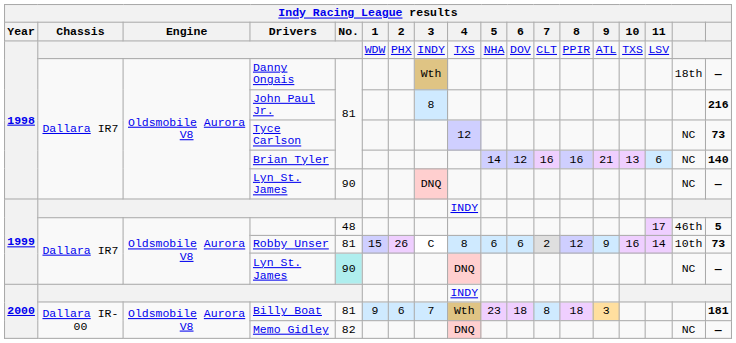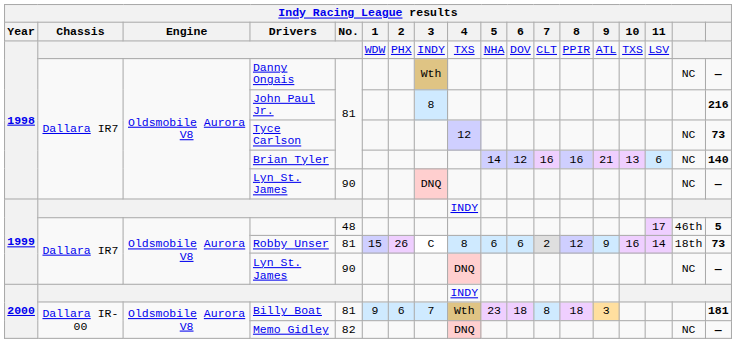Danny Ongais | column 17: 18th -> NC
Robby Unser | column 17: 10th -> 18th
1999 / Lyn St. James | No.: paleturquoise background -> no background
